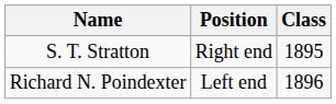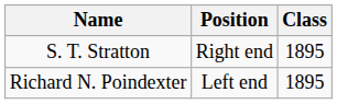Richard N. Poindexter | Class: 1896 -> 1895
